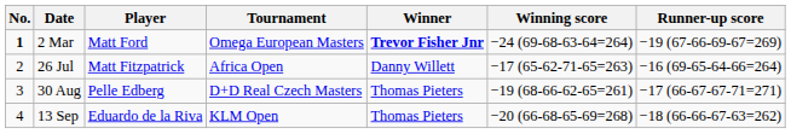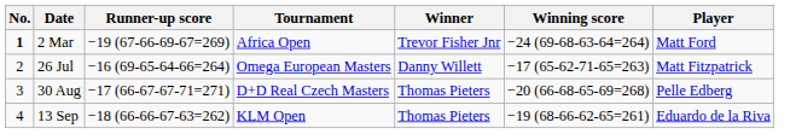columns swapped: Player <-> Runner-up score
2 Mar | Tournament: Omega European Masters -> Africa Open
2 Mar | Winner: bold -> normal
26 Jul | Tournament: Africa Open -> Omega European Masters
30 Aug | Winning score: −19 (68-66-62-65=261) -> −20 (66-68-65-69=268)
13 Sep | Winning score: −20 (66-68-65-69=268) -> −19 (68-66-62-65=261)
